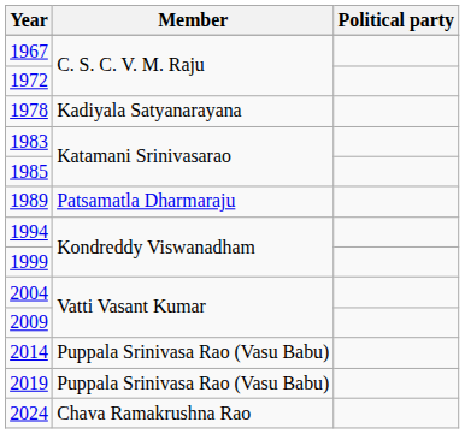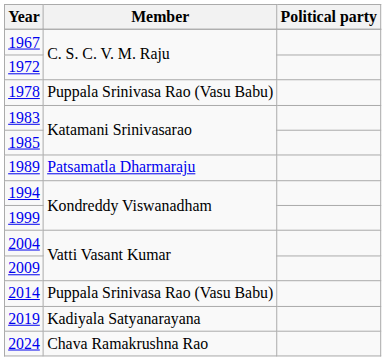1978 | Member: Kadiyala Satyanarayana -> Puppala Srinivasa Rao (Vasu Babu)
2019 | Member: Puppala Srinivasa Rao (Vasu Babu) -> Kadiyala Satyanarayana
